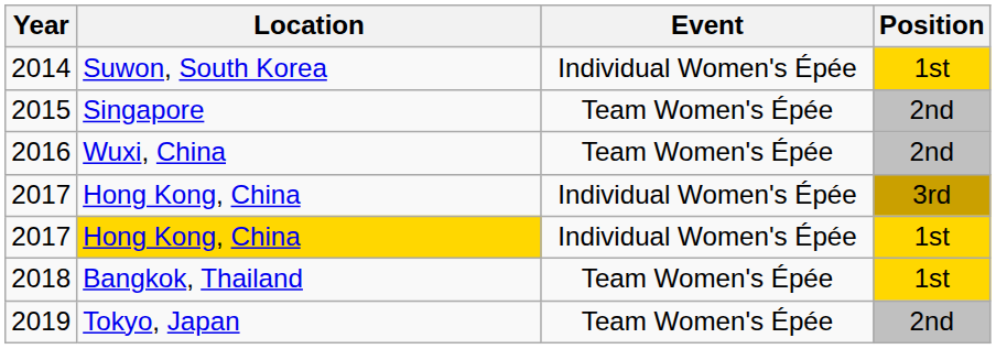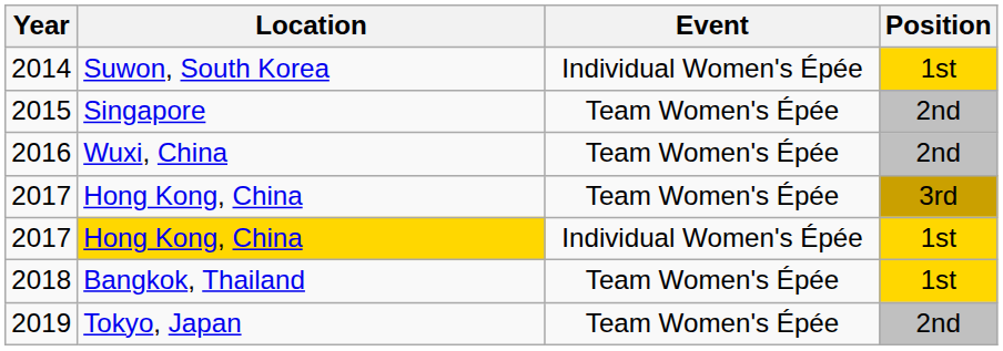2017 / 3rd | Event: Individual Women's Épée -> Team Women's Épée
